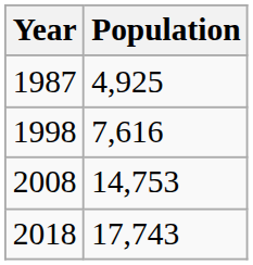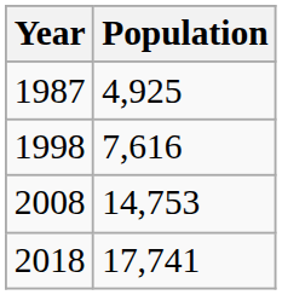2018 | Population: 17,743 -> 17,741
